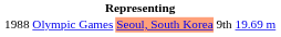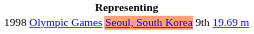Olympic Games | column 1: 1988 -> 1998
